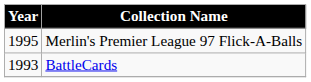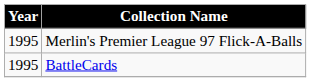BattleCards | Year: 1993 -> 1995
